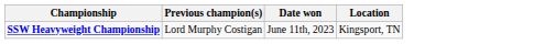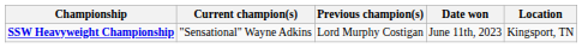+ column: Current champion(s) | "Sensational" Wayne Adkins
